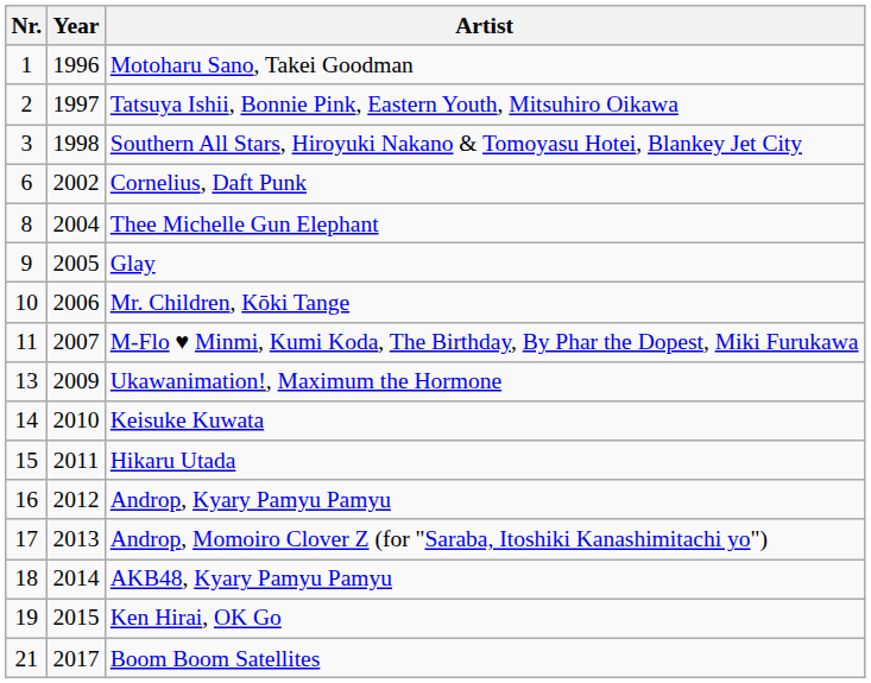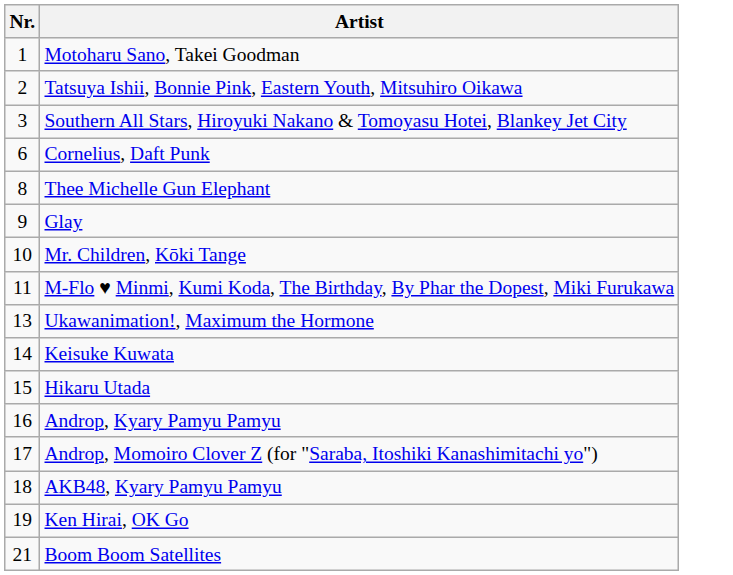- column: Year | 1996 | 1997 | 1998 | 2002 | 2004 | 2005 | 2006 | 2007 | 2009 | 2010 | 2011 | 2012 | 2013 | 2014 | 2015 | 2017
